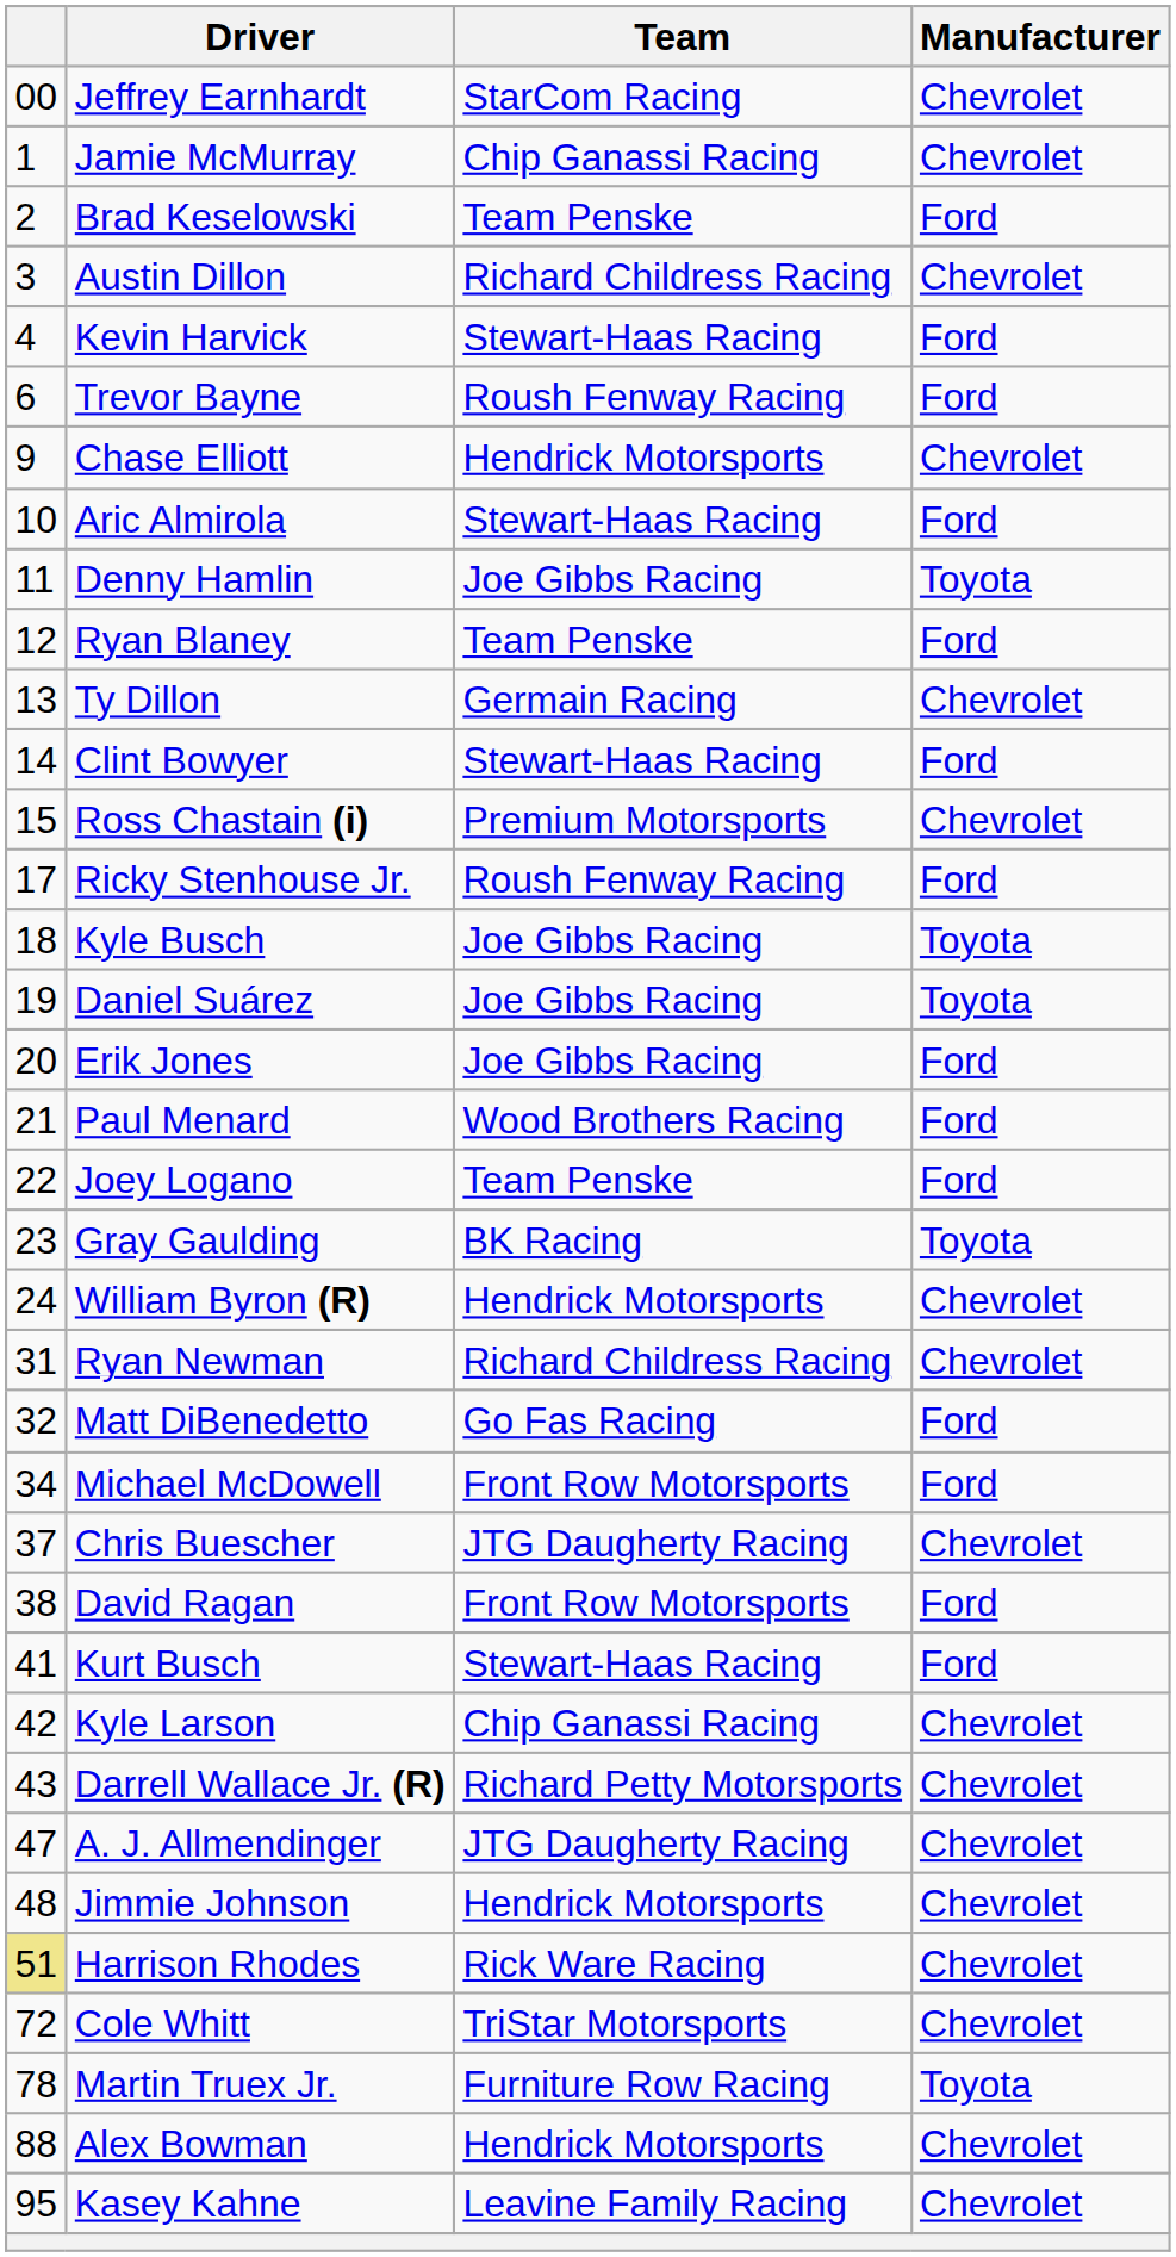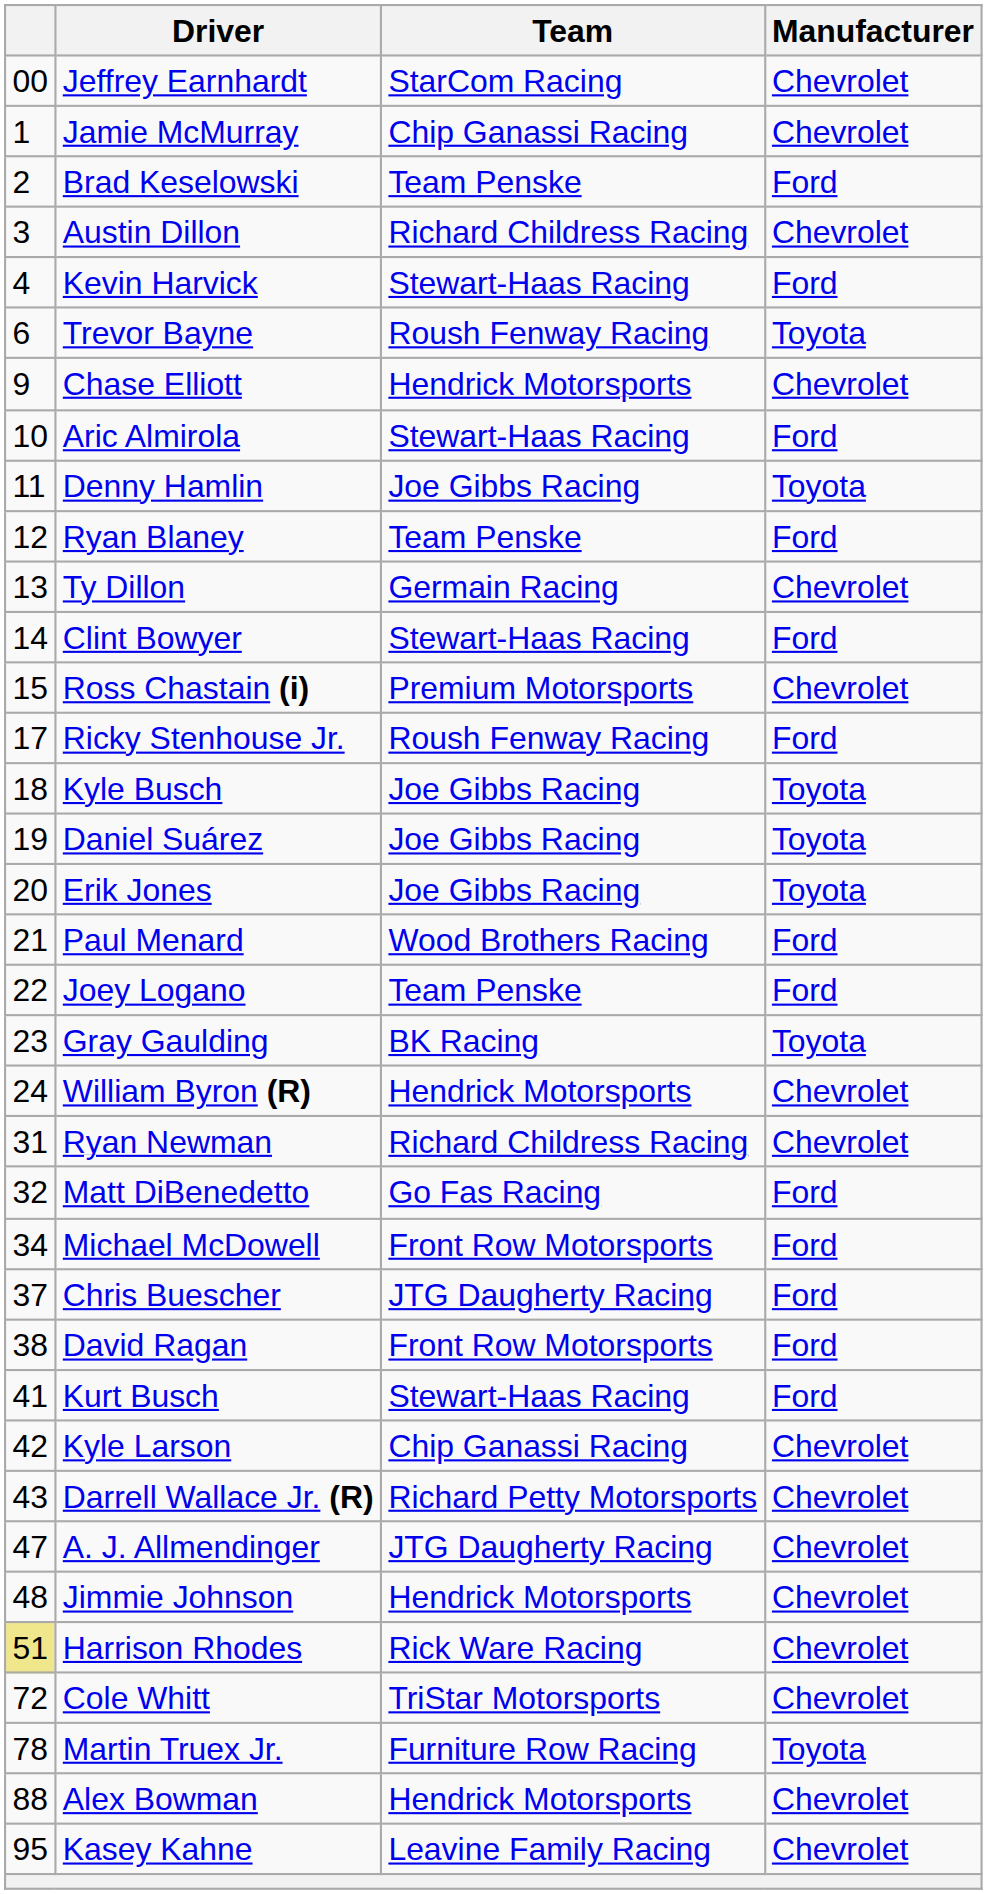Trevor Bayne | Manufacturer: Ford -> Toyota
Erik Jones | Manufacturer: Ford -> Toyota
Chris Buescher | Manufacturer: Chevrolet -> Ford
